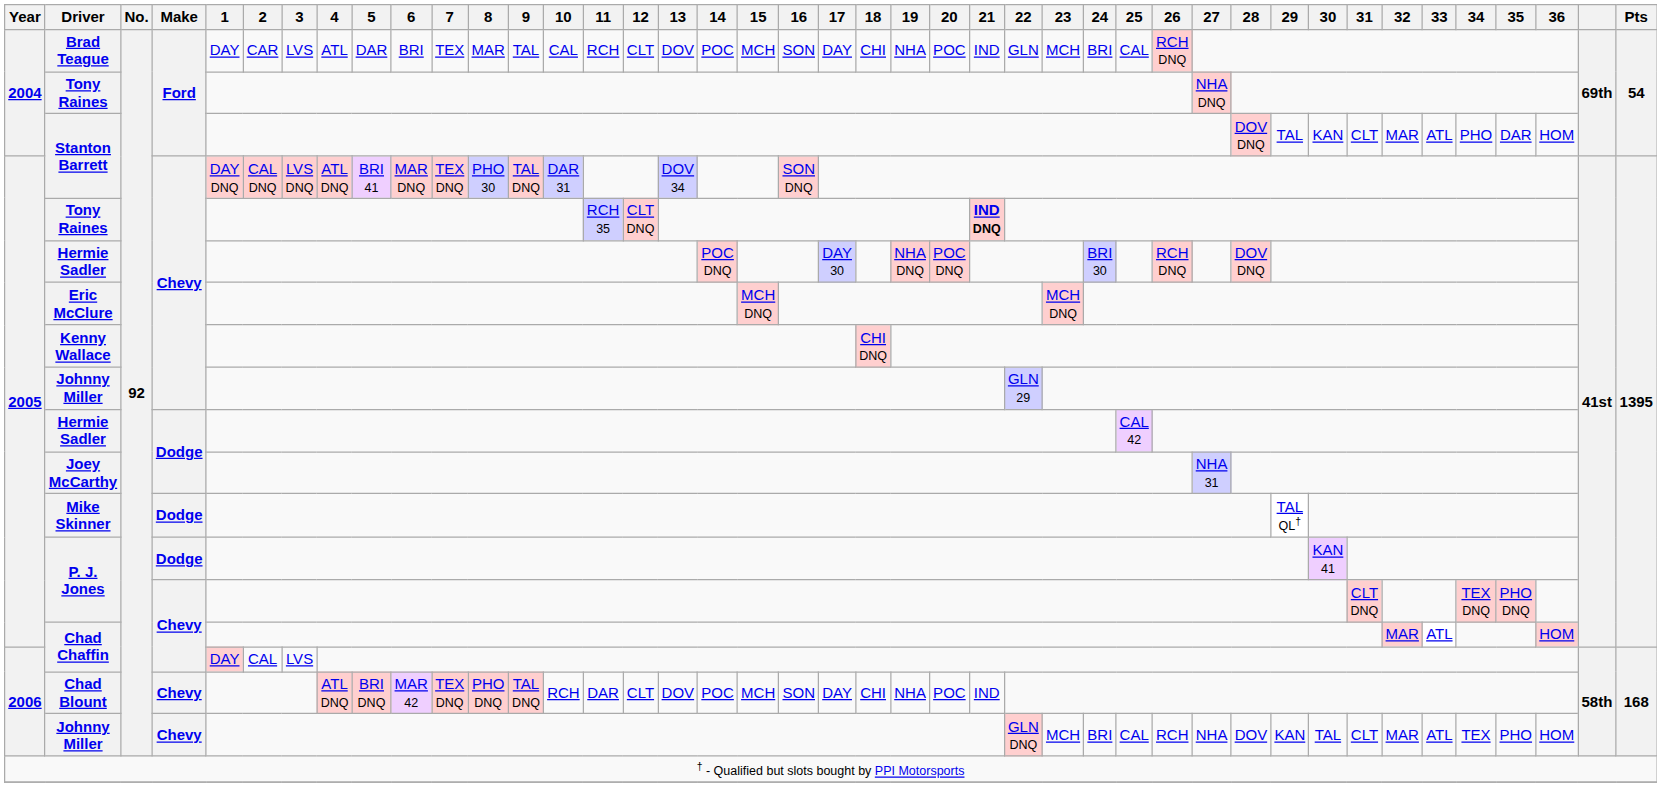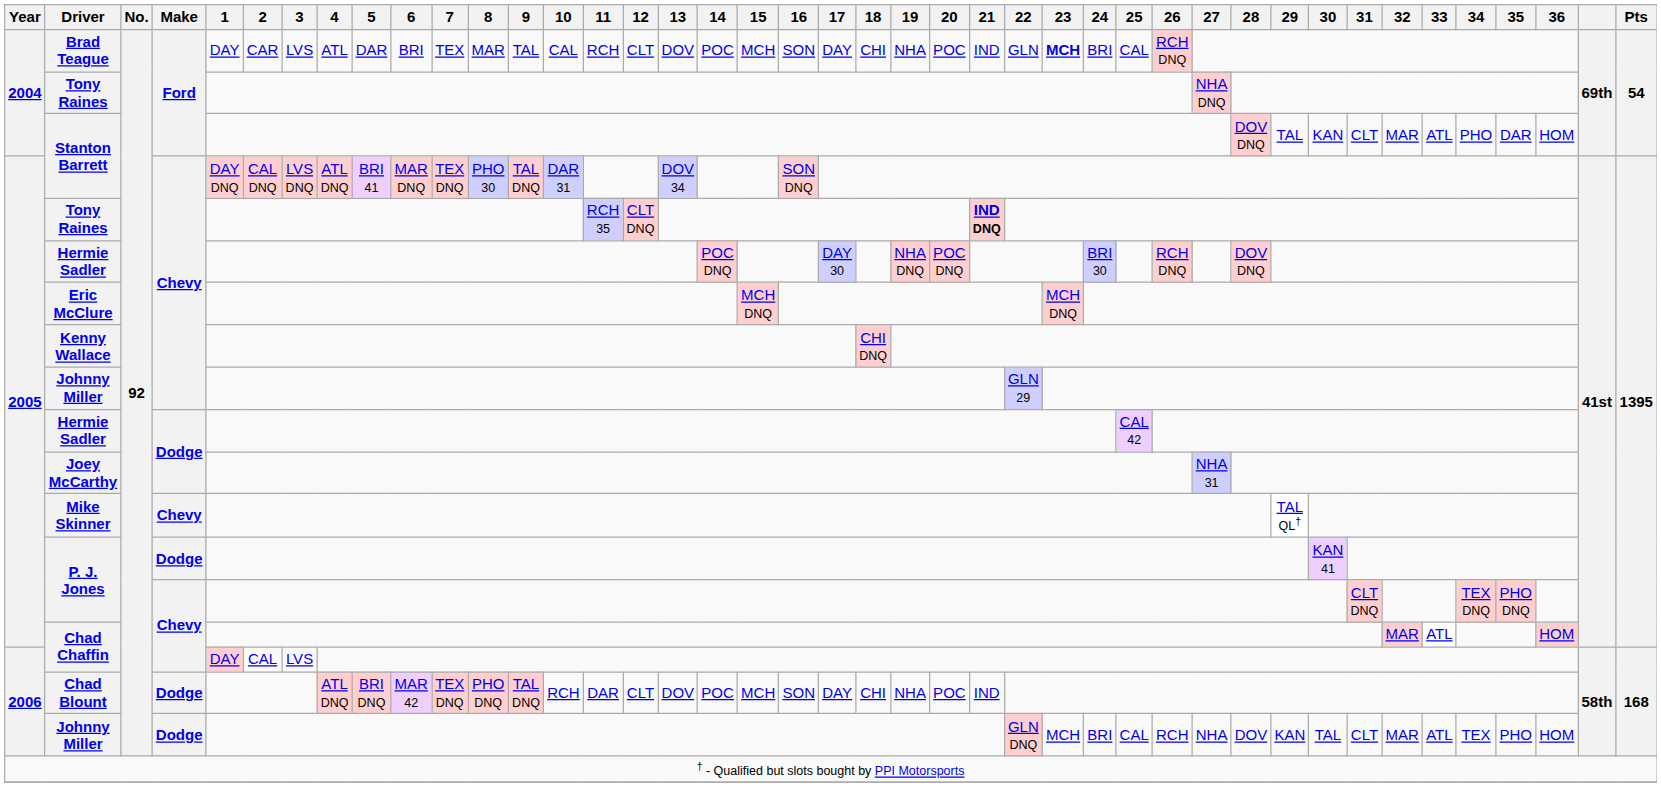Brad Teague | 23: normal -> bold
Mike Skinner | Make: Dodge -> Chevy
Chad Blount | Make: Chevy -> Dodge
2006 / Johnny Miller | Make: Chevy -> Dodge
